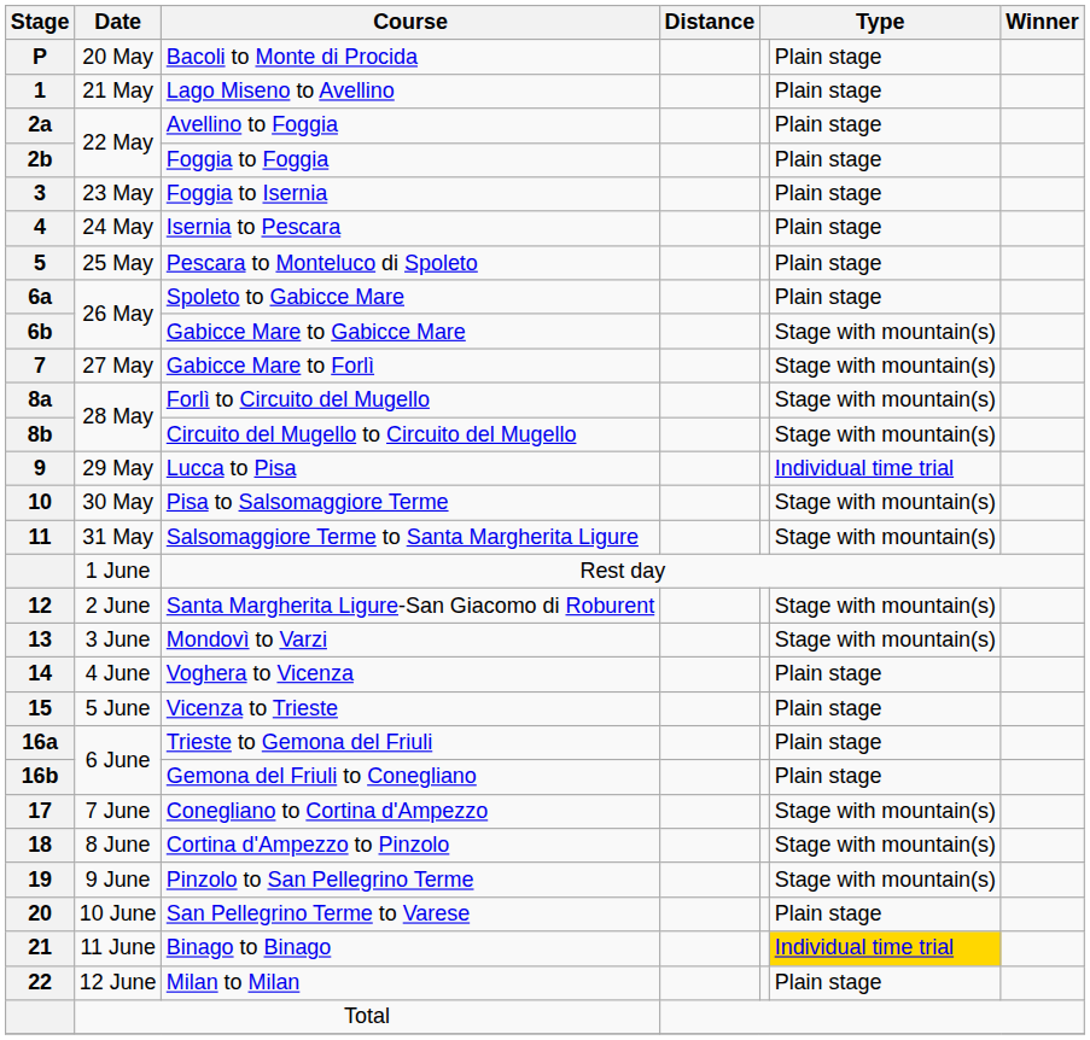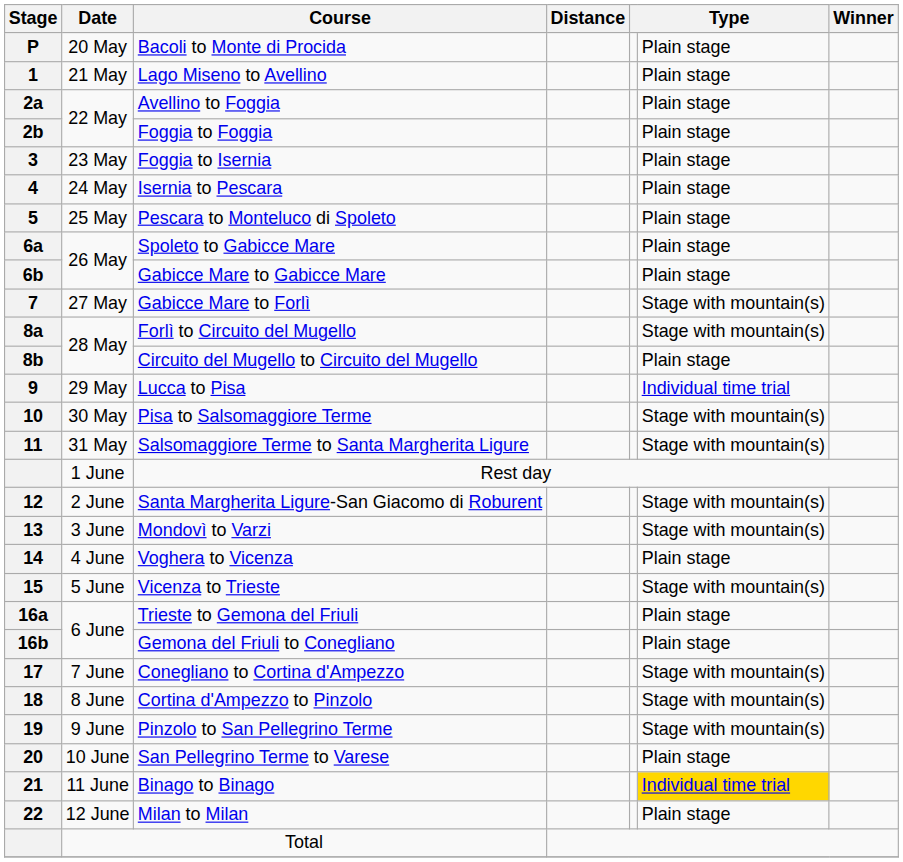Gabicce Mare to Gabicce Mare | column 6: Stage with mountain(s) -> Plain stage
Circuito del Mugello to Circuito del Mugello | column 6: Stage with mountain(s) -> Plain stage
Vicenza to Trieste | column 6: Plain stage -> Stage with mountain(s)
